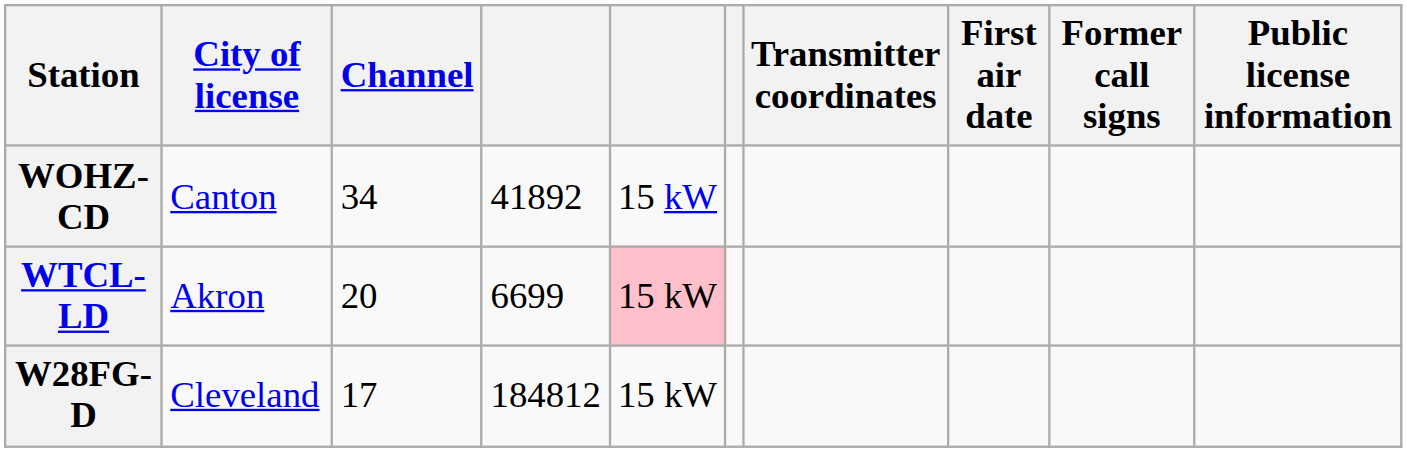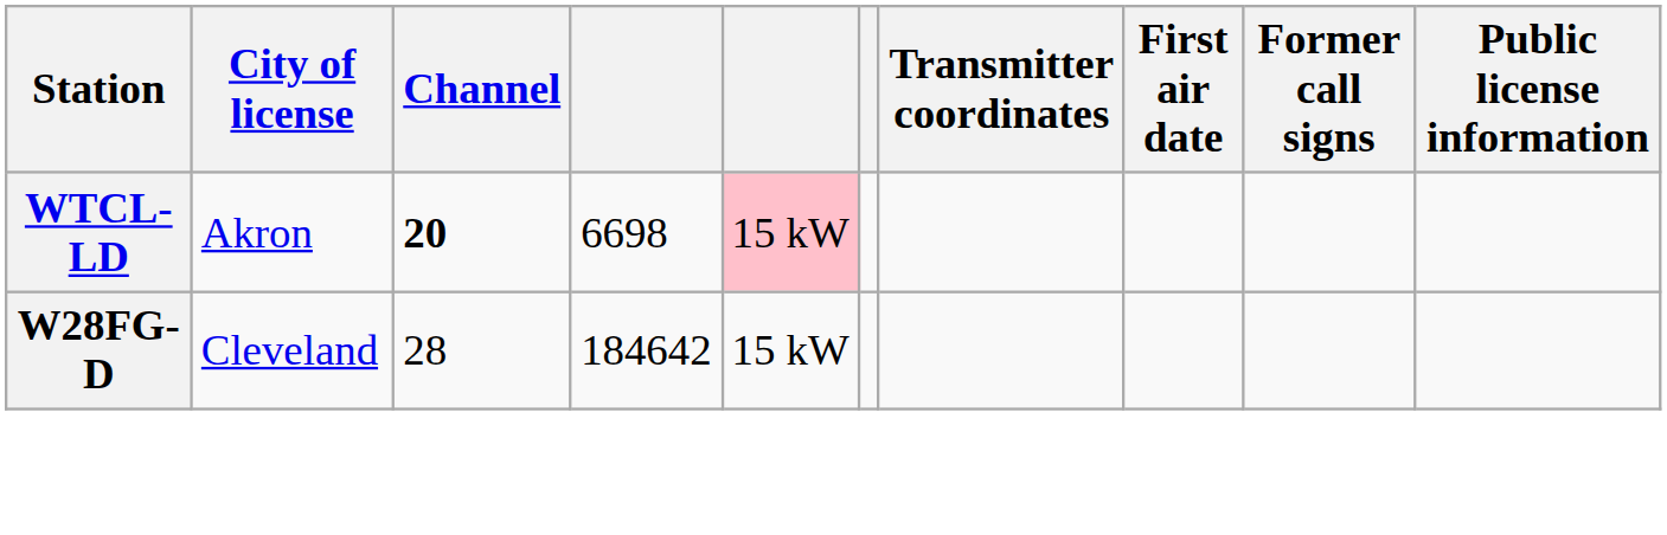- row: WOHZ-CD | Canton | 34 | 41892 | 15 kW
WTCL-LD | Channel: normal -> bold
WTCL-LD | column 4: 6699 -> 6698
W28FG-D | Channel: 17 -> 28
W28FG-D | column 4: 184812 -> 184642
